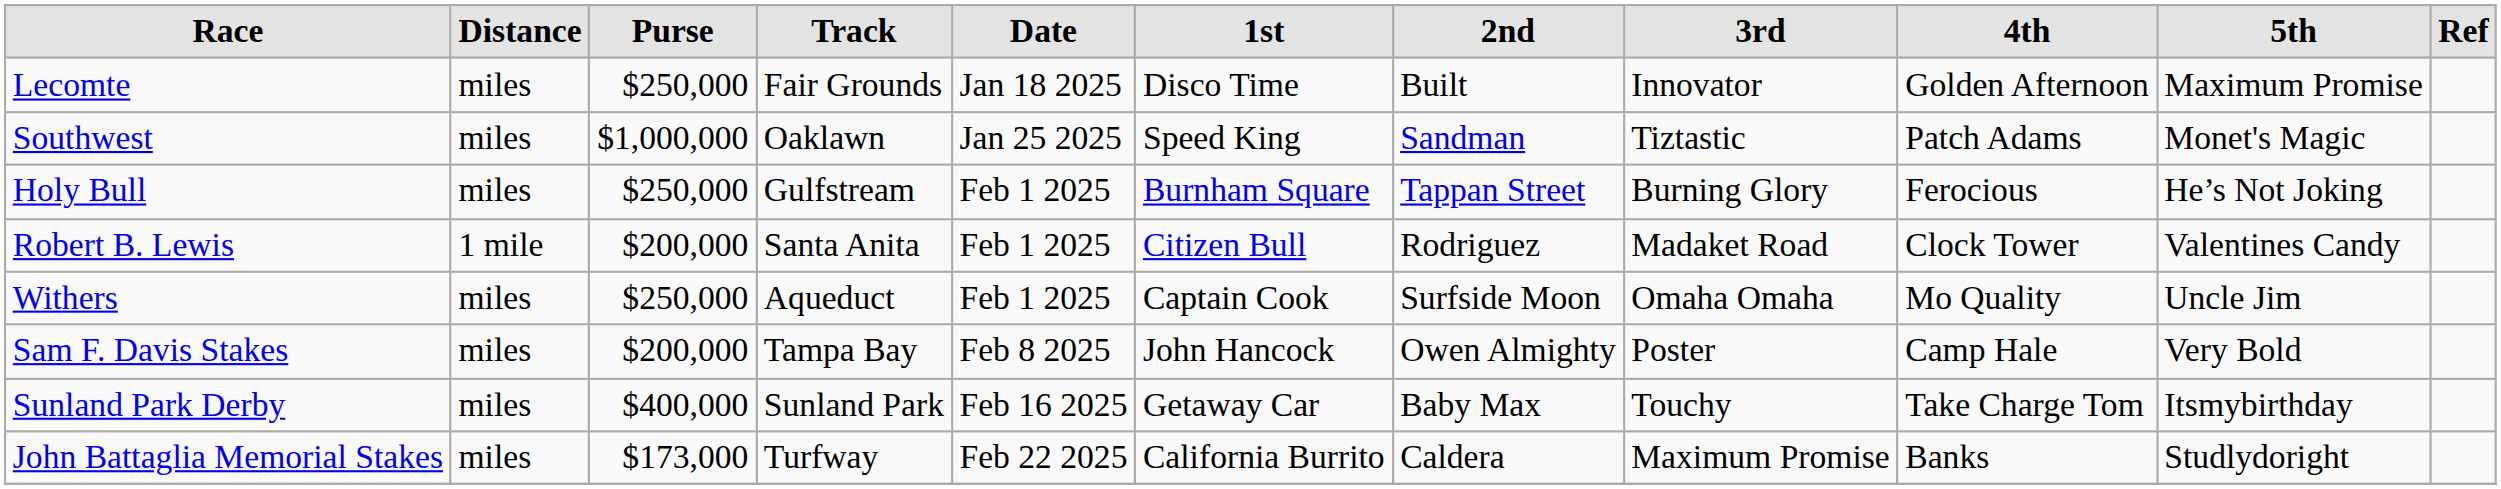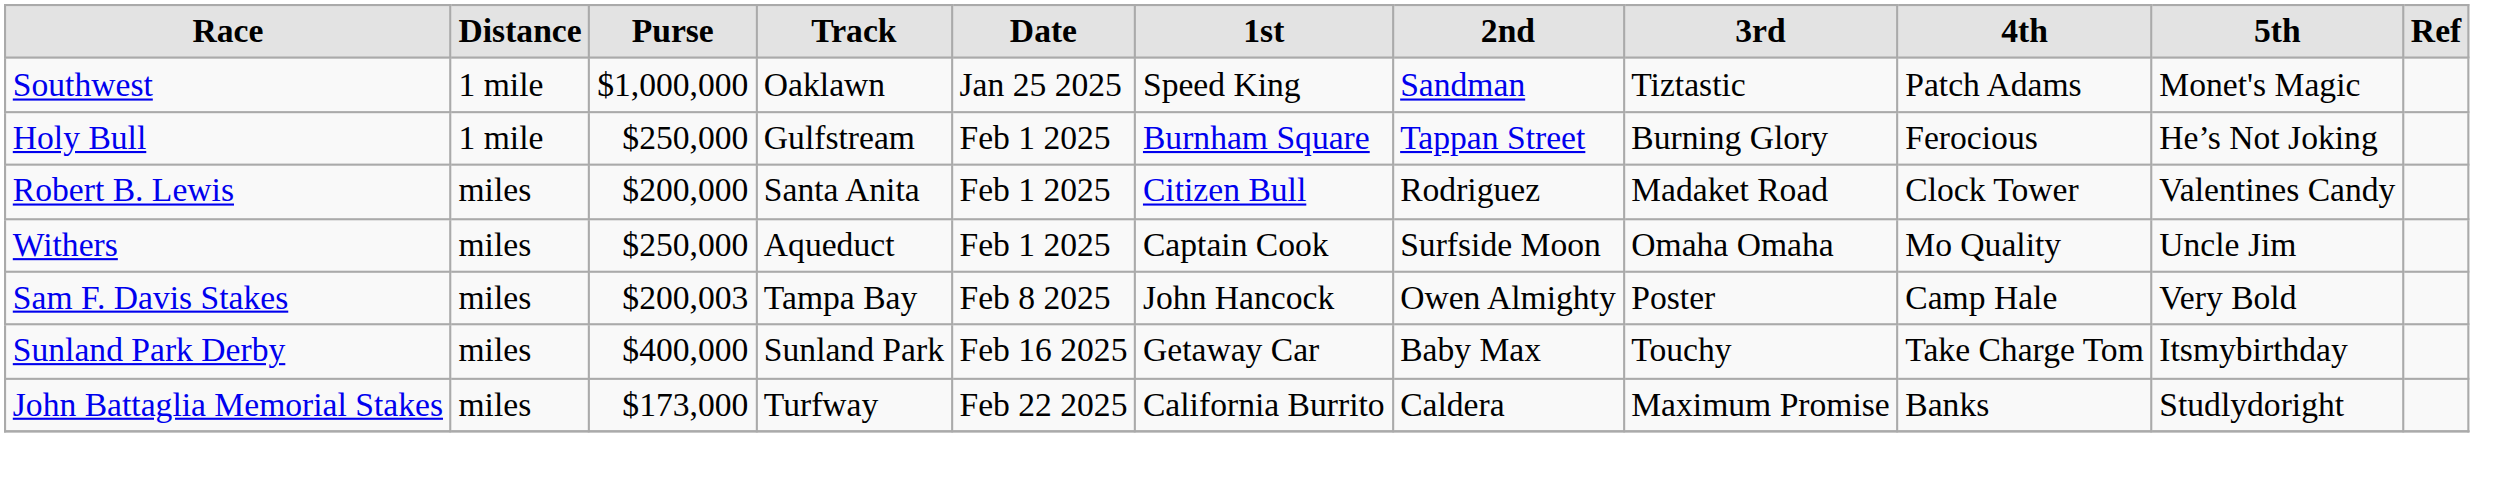- row: Lecomte | miles | $250,000 | Fair Grounds | Jan 18 2025 | Disco Time | Built | Innovator | Golden Afternoon | Maximum Promise
Southwest | Distance: miles -> 1 mile
Holy Bull | Distance: miles -> 1 mile
Robert B. Lewis | Distance: 1 mile -> miles
Sam F. Davis Stakes | Purse: $200,000 -> $200,003
